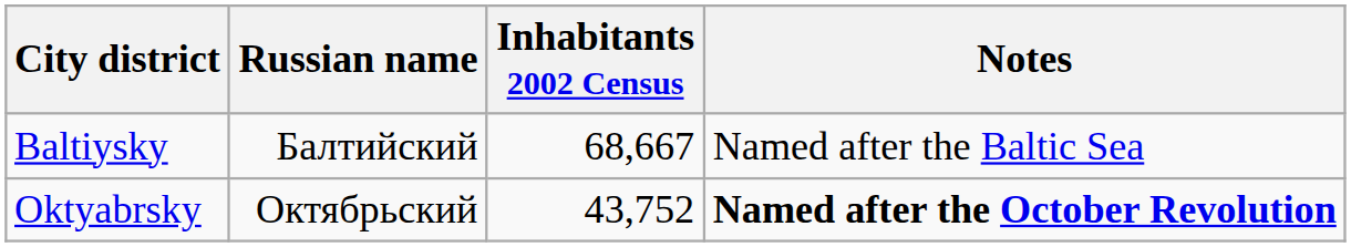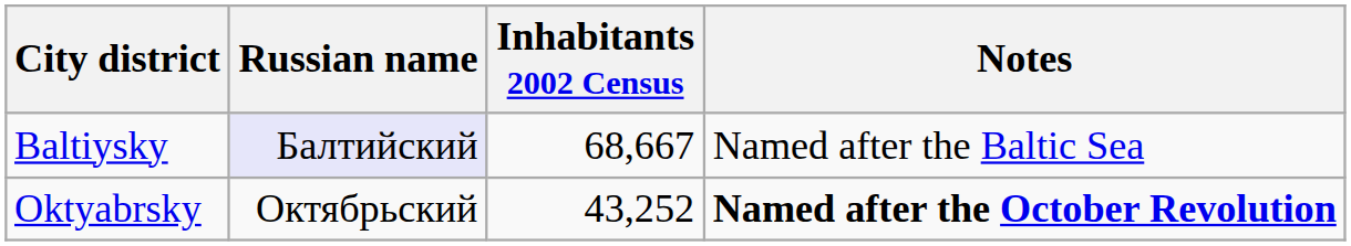Baltiysky | Russian name: no background -> lavender background
Oktyabrsky | Inhabitants 2002 Census: 43,752 -> 43,252
